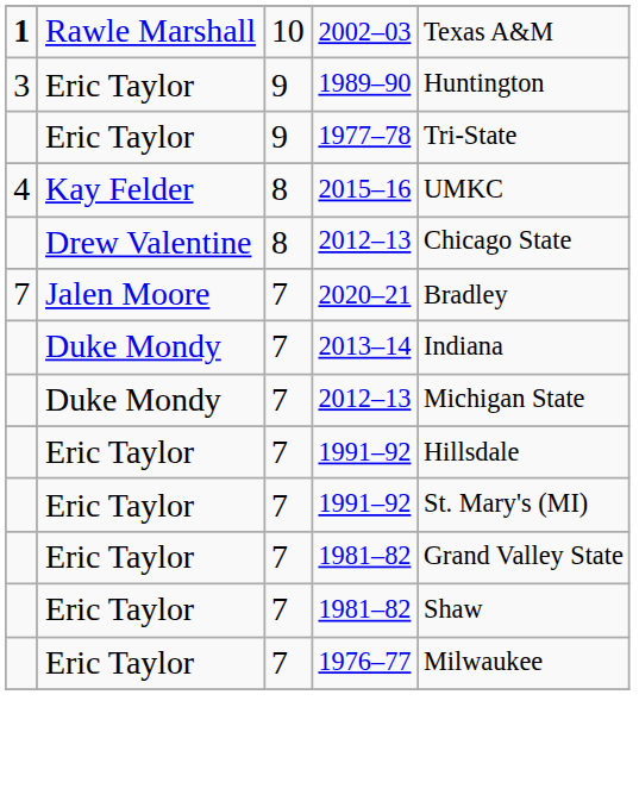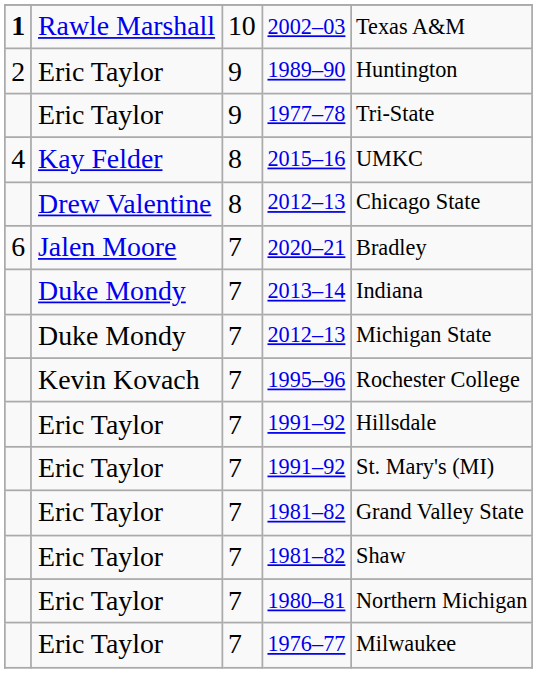1989–90 | column 1: 3 -> 2
2020–21 | column 1: 7 -> 6
+ row: Kevin Kovach | 7 | 1995–96 | Rochester College
+ row: Eric Taylor | 7 | 1980–81 | Northern Michigan
